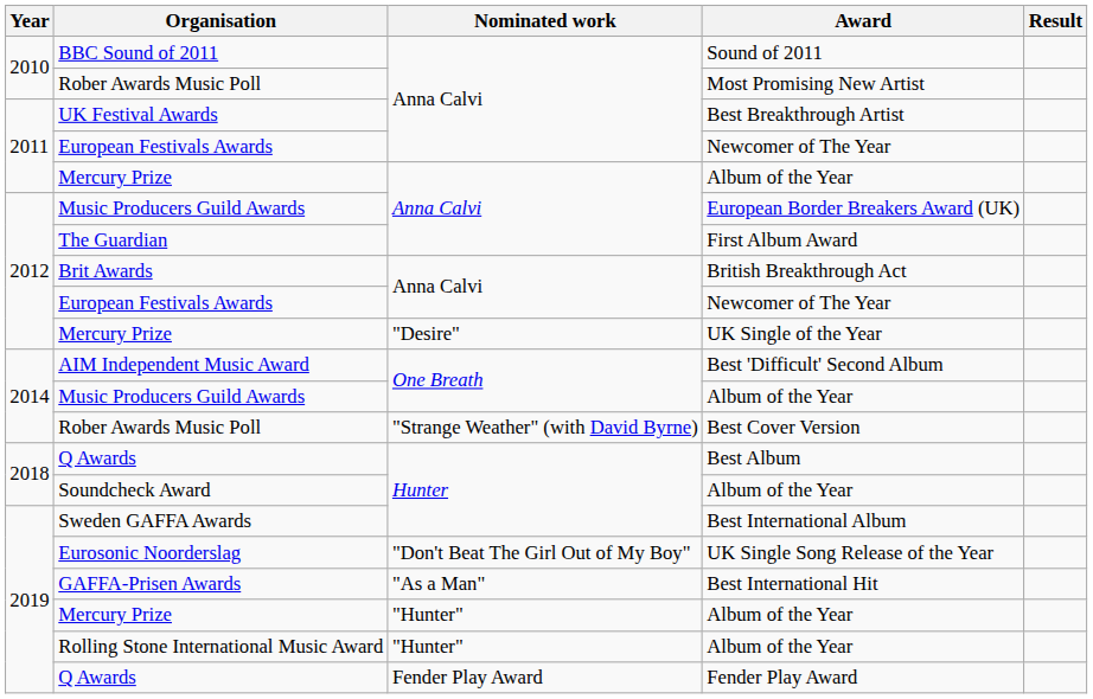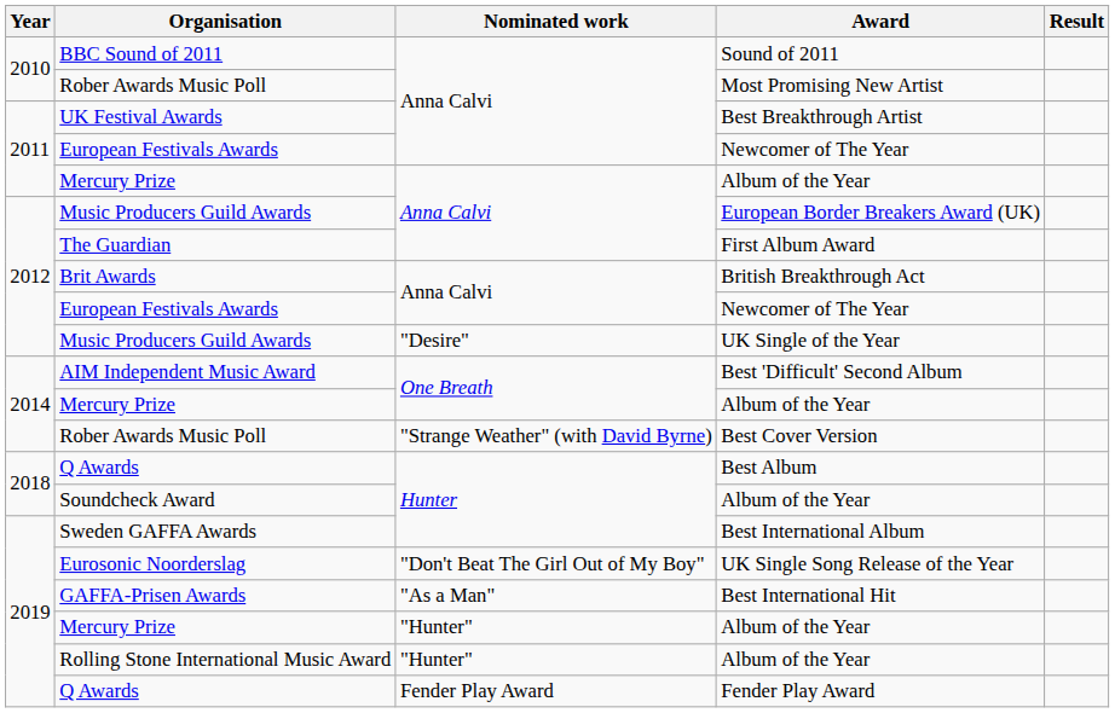UK Single of the Year | Organisation: Mercury Prize -> Music Producers Guild Awards
2014 / Album of the Year | Organisation: Music Producers Guild Awards -> Mercury Prize
